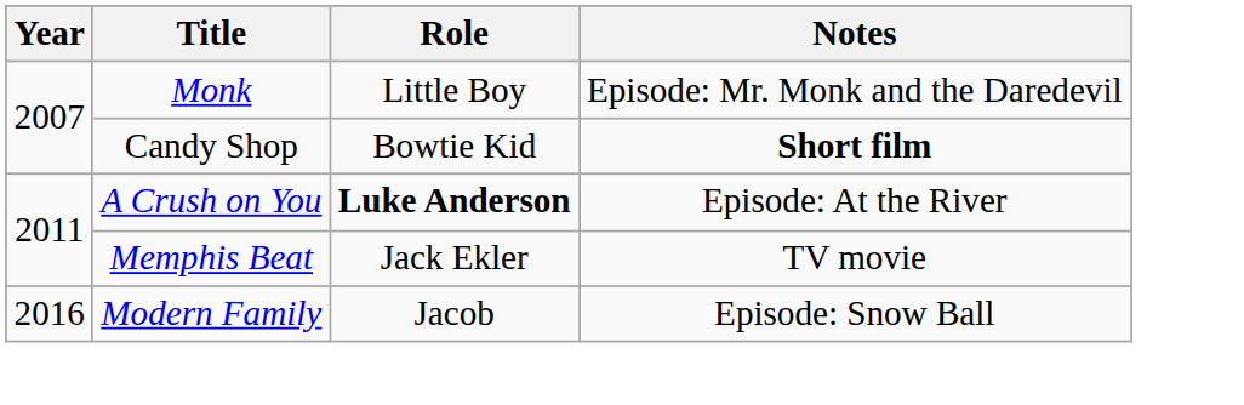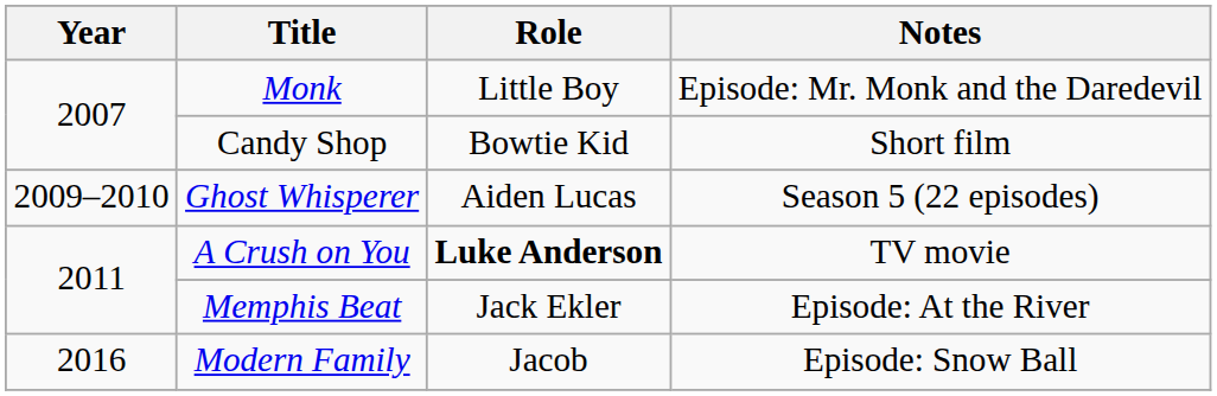Candy Shop | Notes: bold -> normal
+ row: 2009–2010 | Ghost Whisperer | Aiden Lucas | Season 5 (22 episodes)
A Crush on You | Notes: Episode: At the River -> TV movie
Memphis Beat | Notes: TV movie -> Episode: At the River
